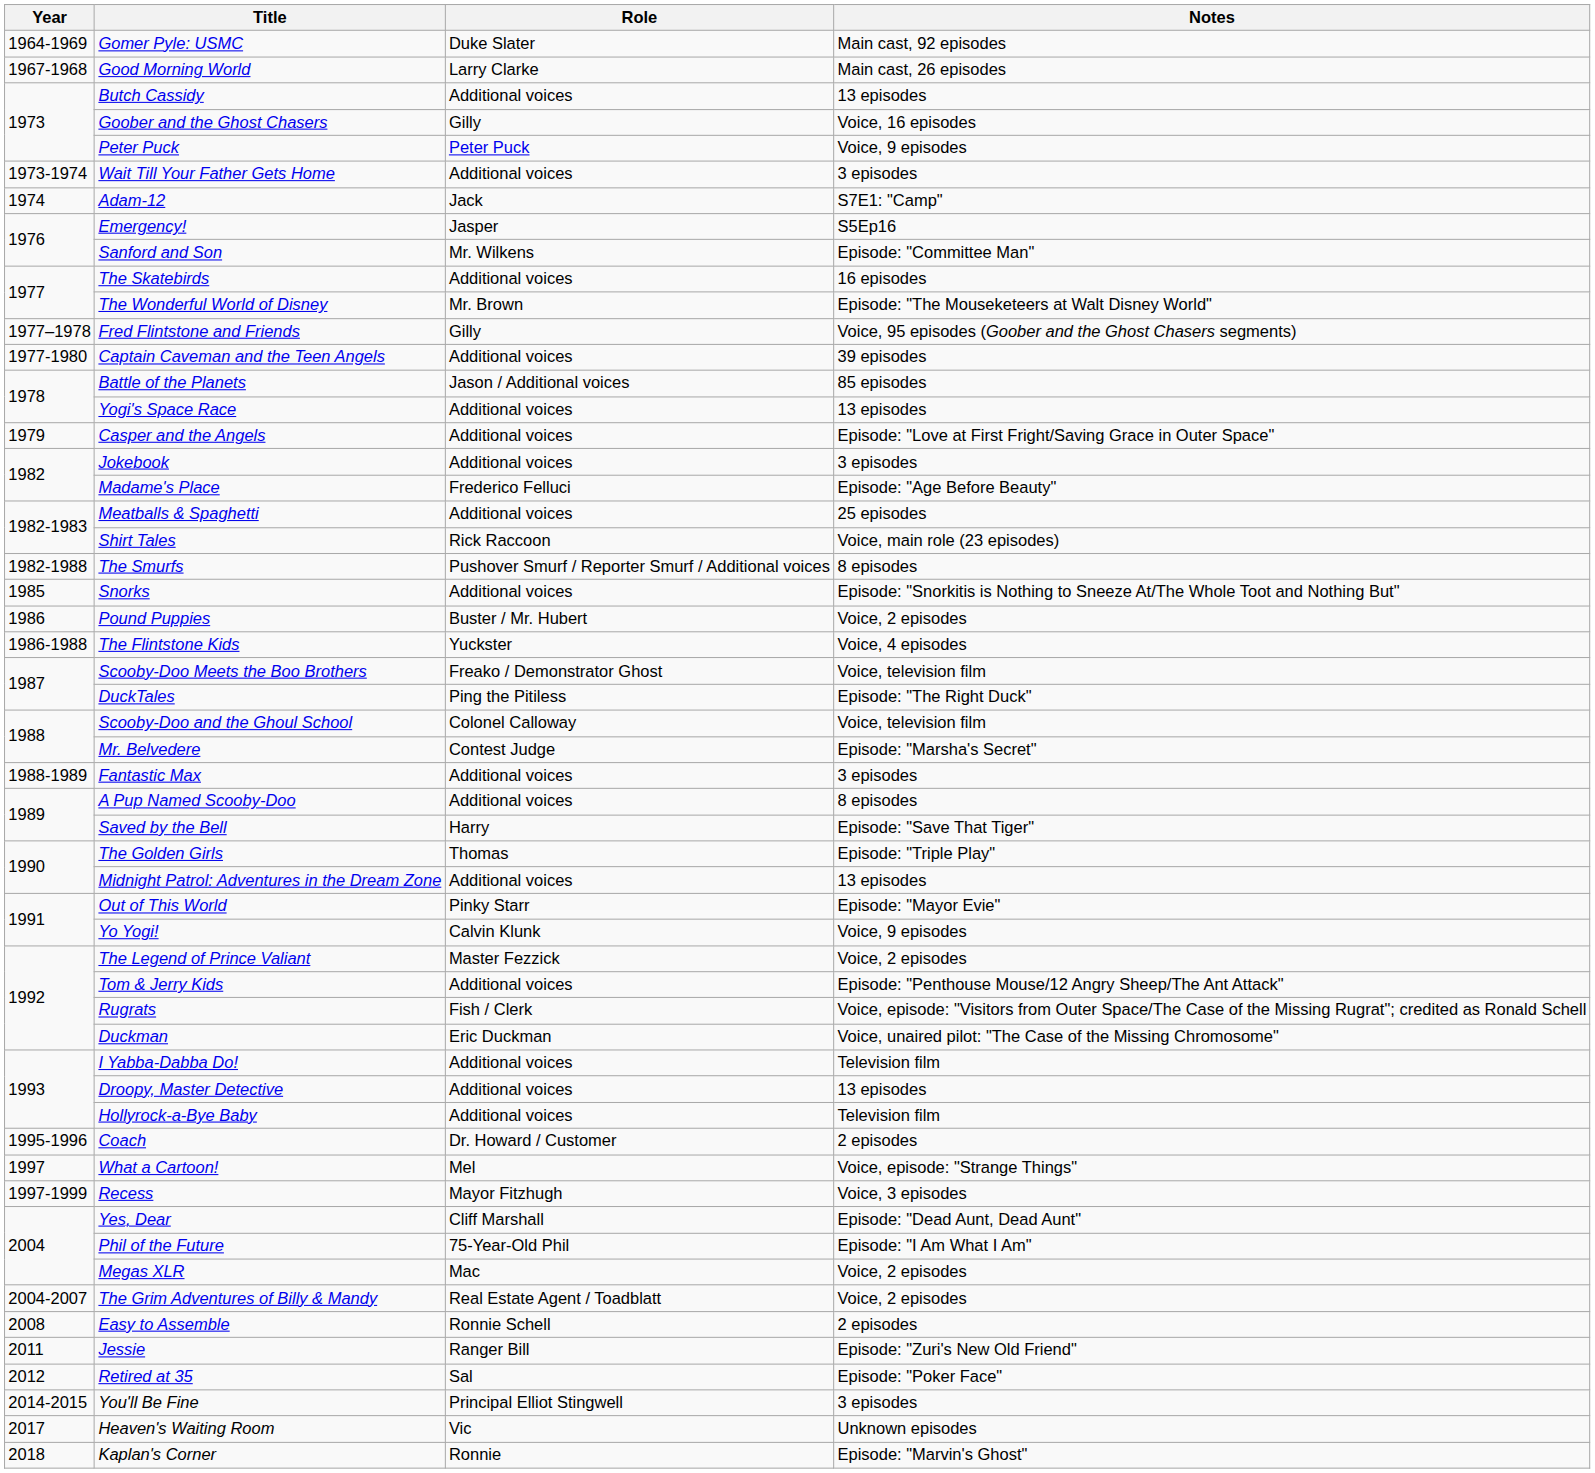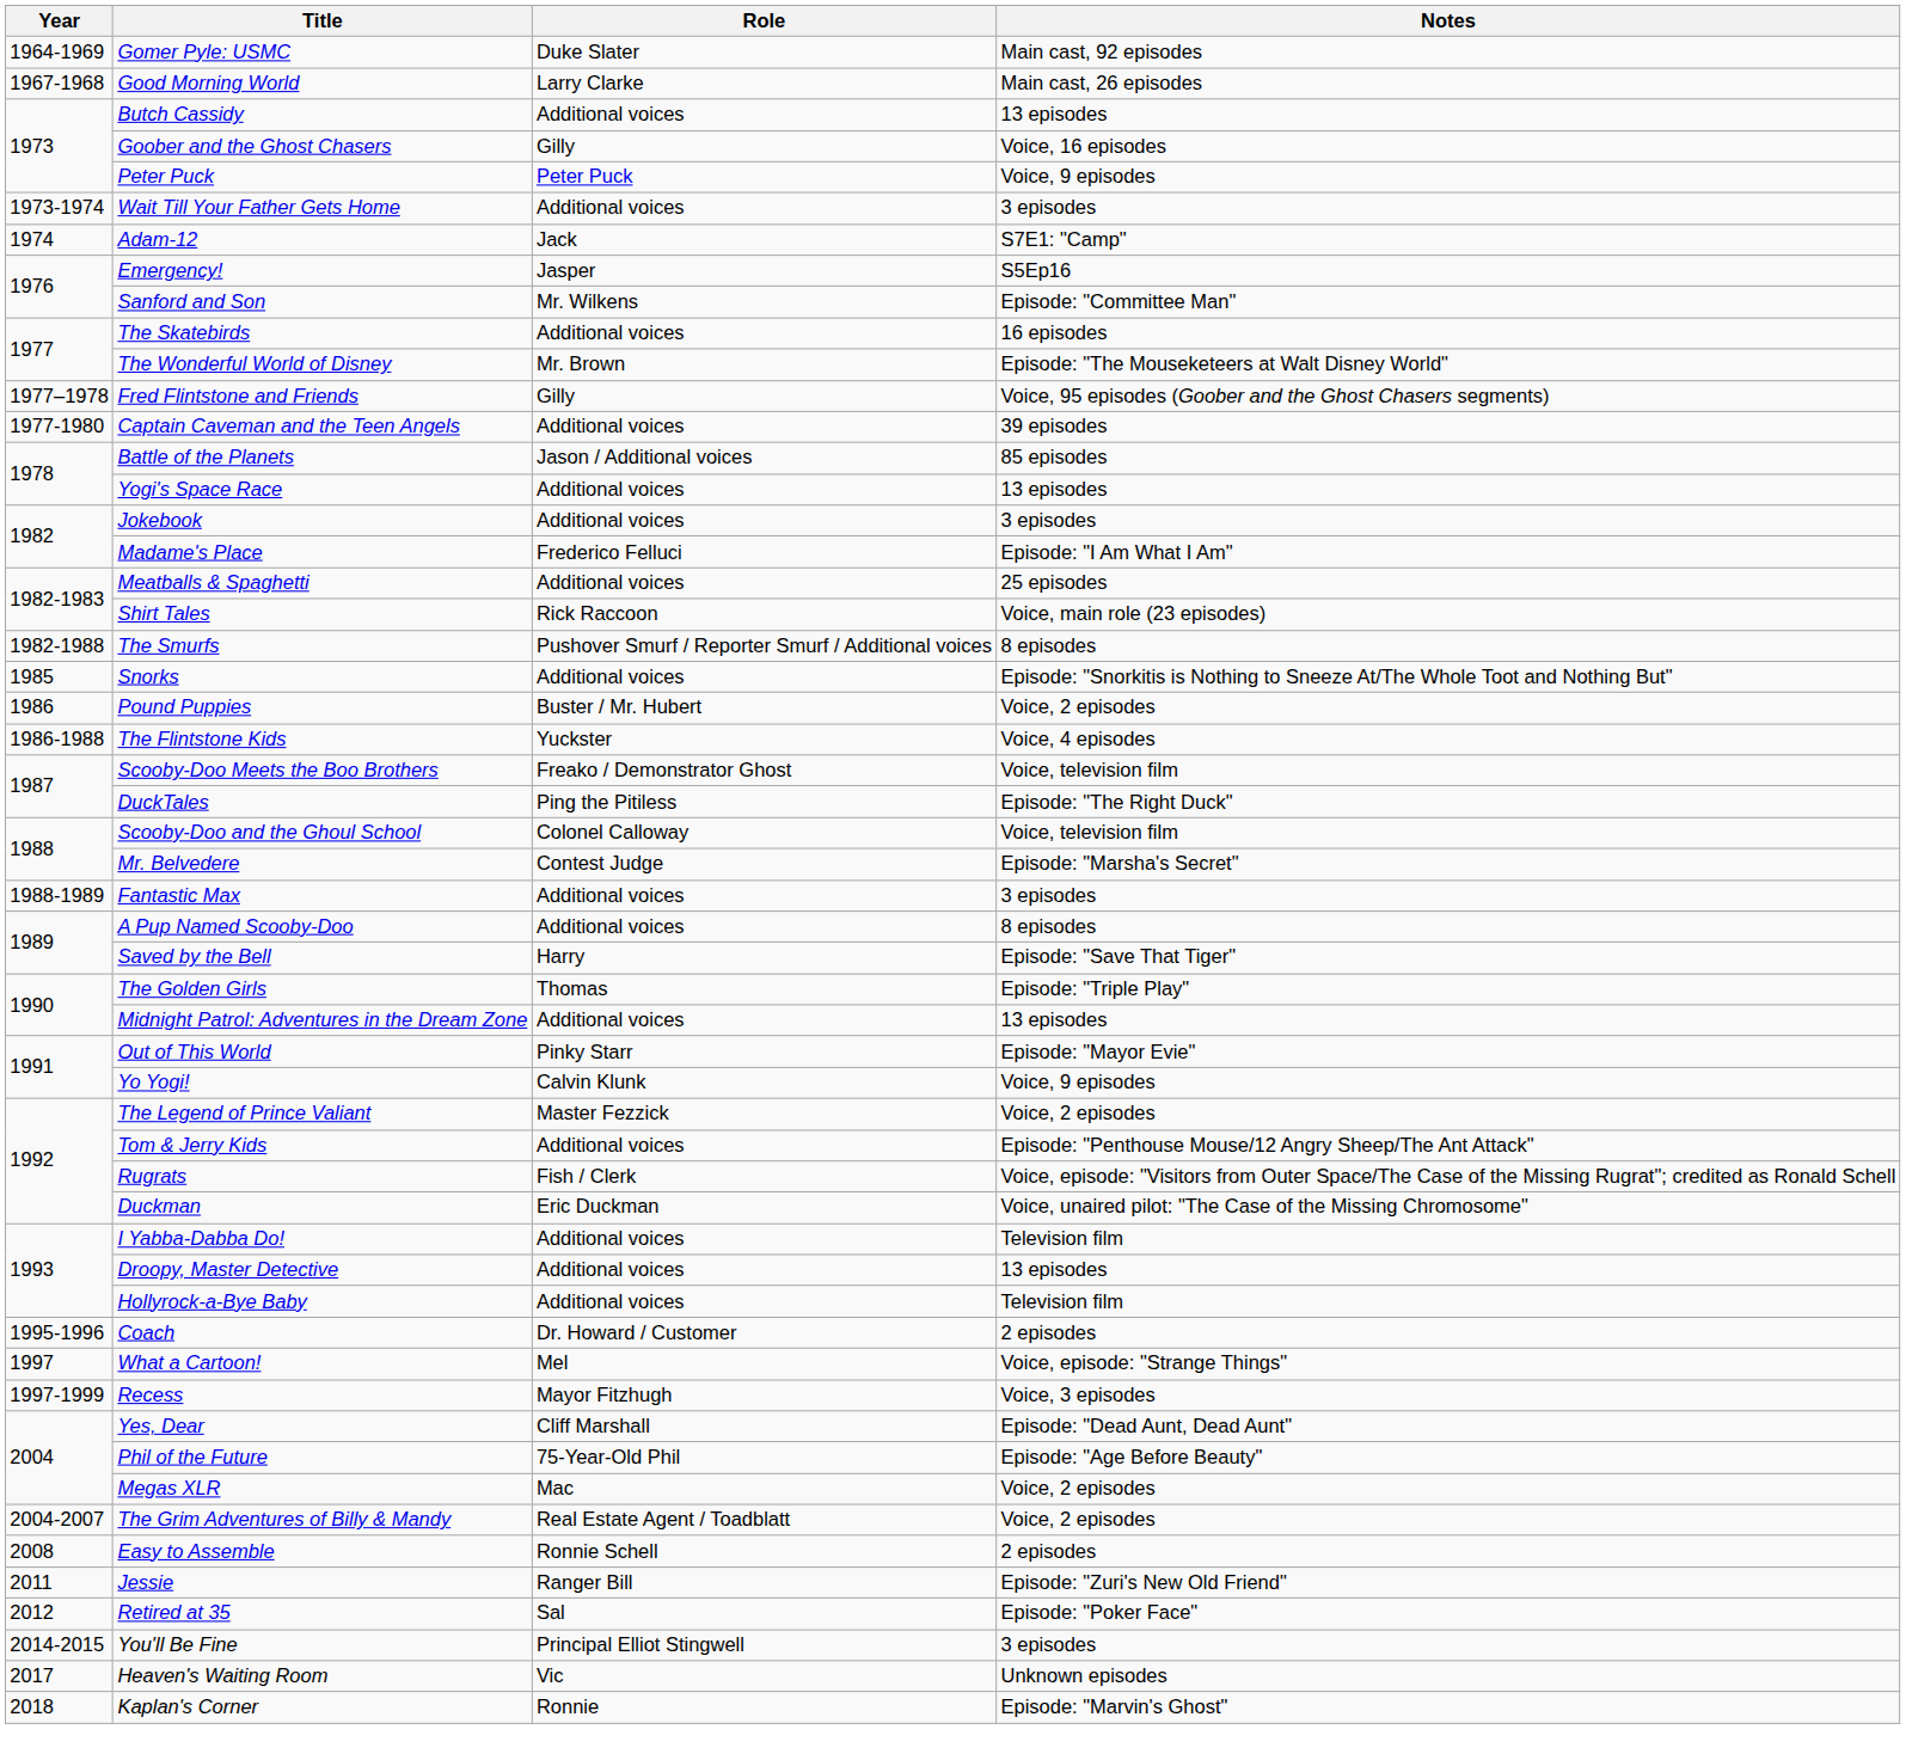- row: 1979 | Casper and the Angels | Additional voices | Episode: "Love at First Fright/Saving Grace in Outer Space"
Madame's Place | Notes: Episode: "Age Before Beauty" -> Episode: "I Am What I Am"
Phil of the Future | Notes: Episode: "I Am What I Am" -> Episode: "Age Before Beauty"
